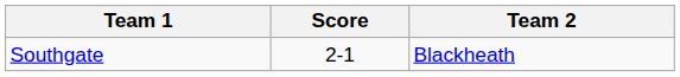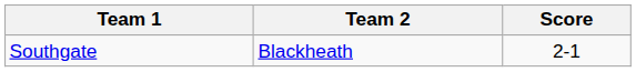columns swapped: Team 2 <-> Score
